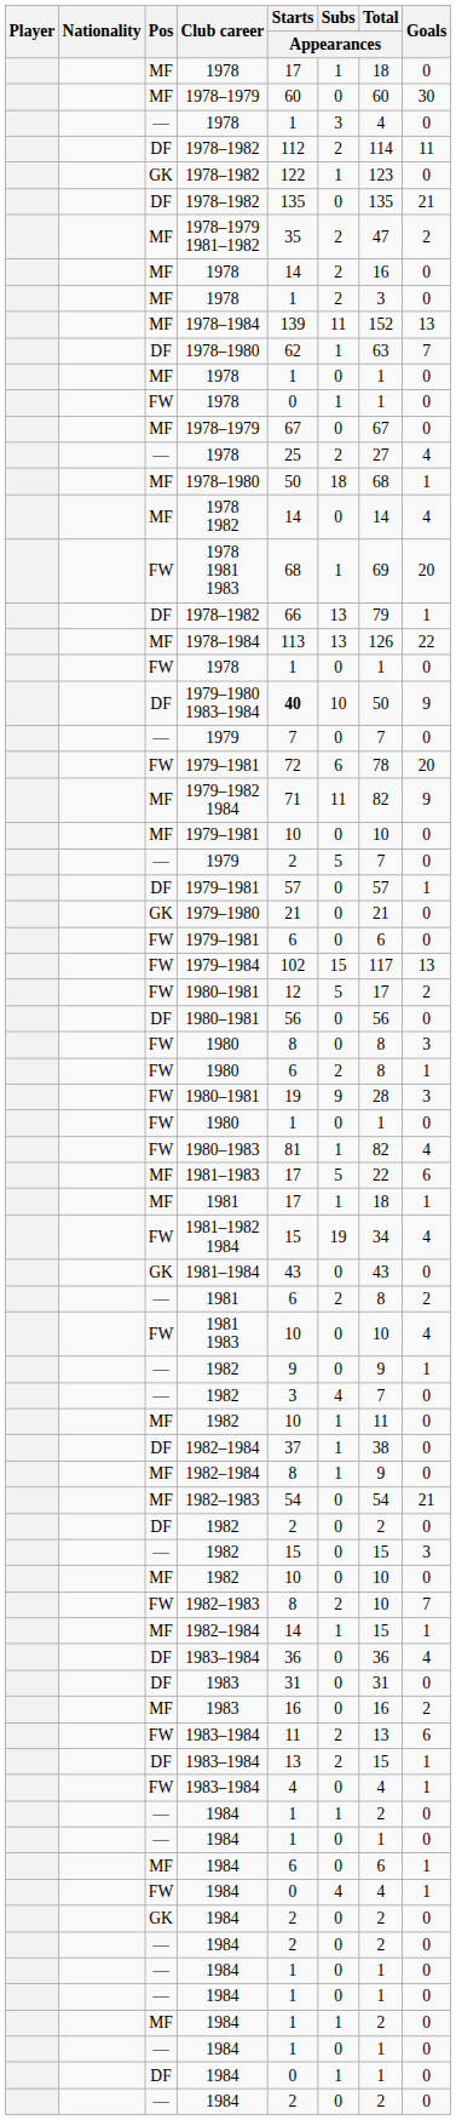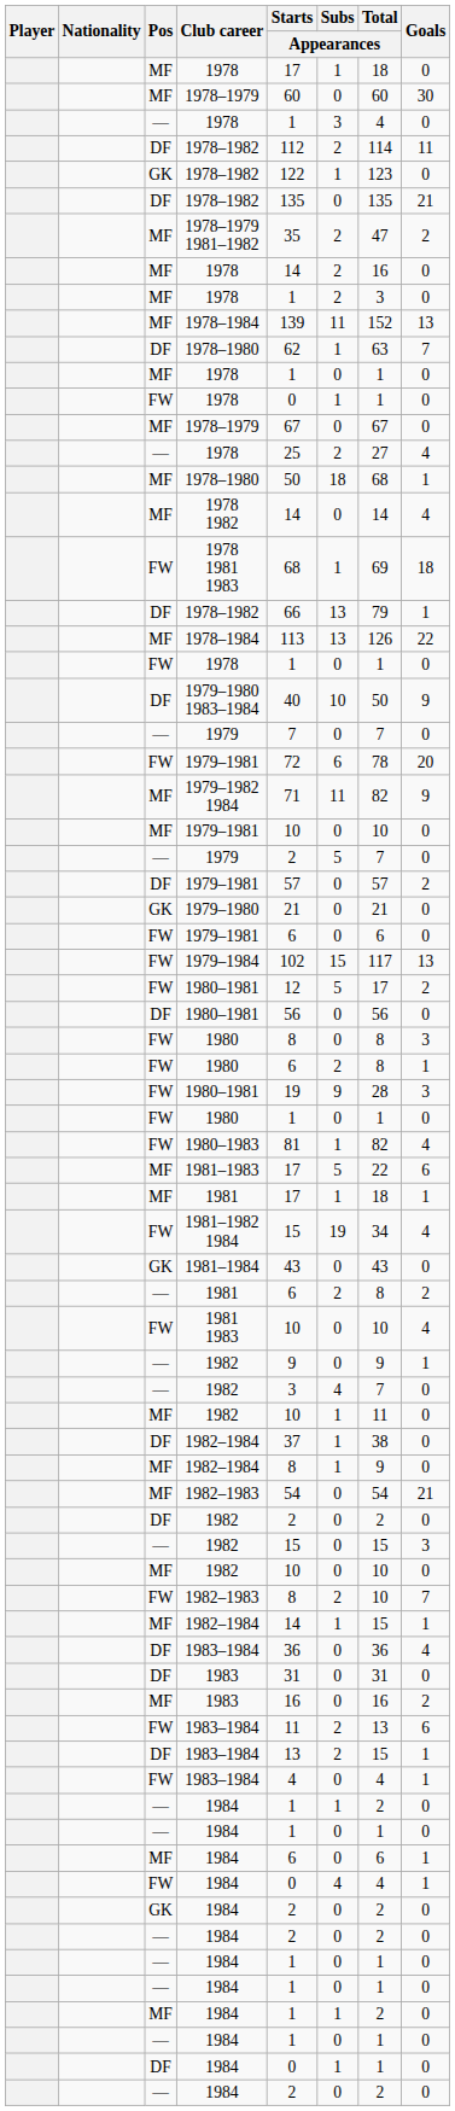1978 1981 1983 | Goals: 20 -> 18
1979–1980 1983–1984 | Starts / Appearances: bold -> normal
DF / 1979–1981 | Goals: 1 -> 2
